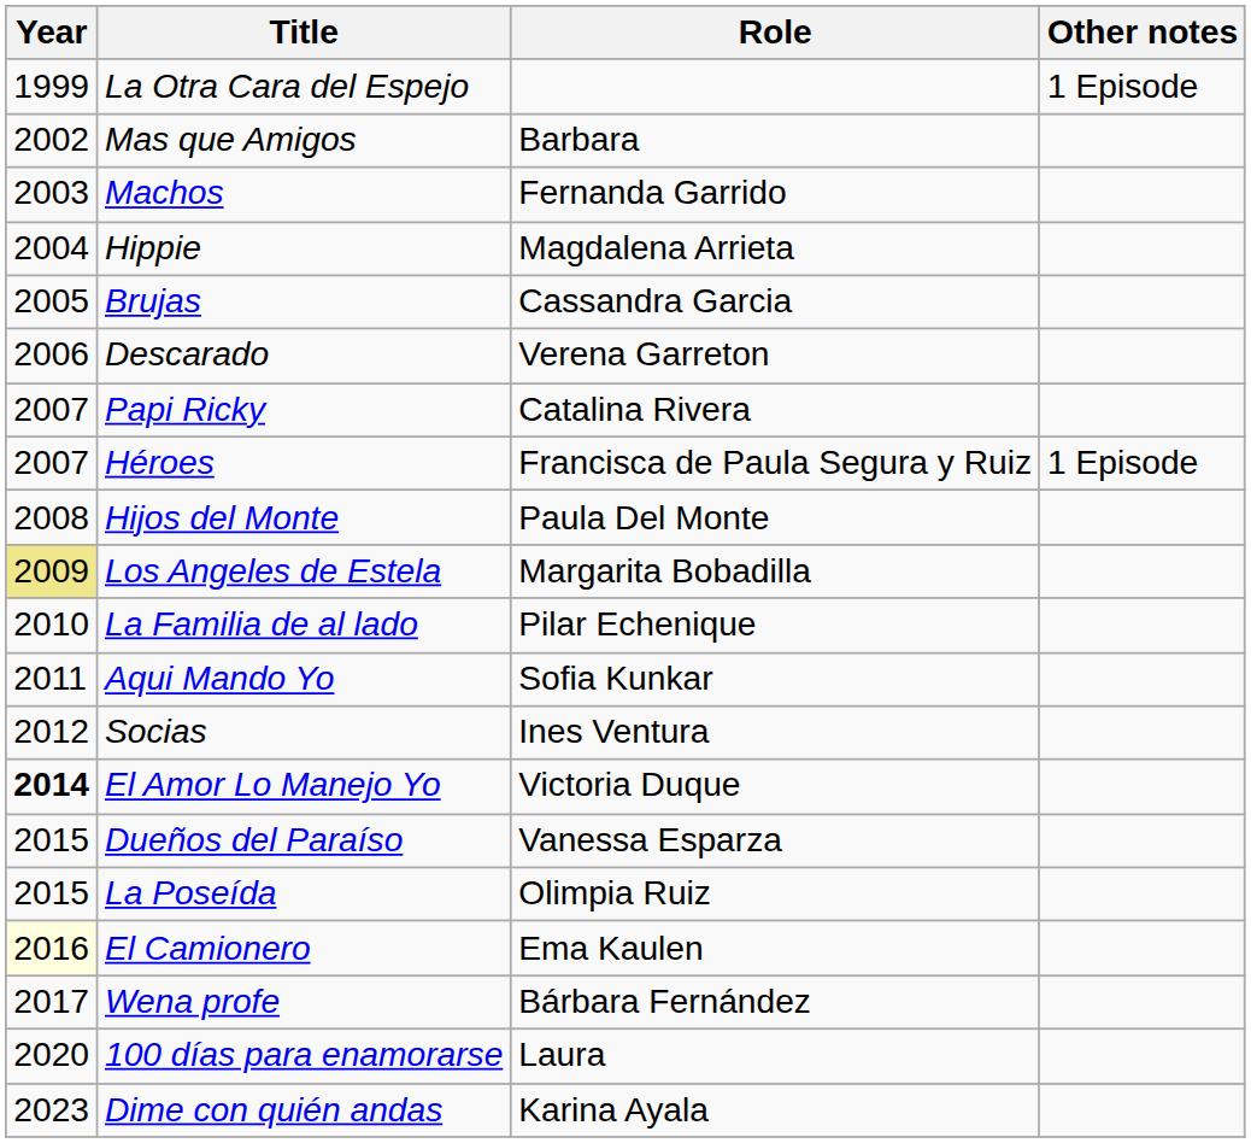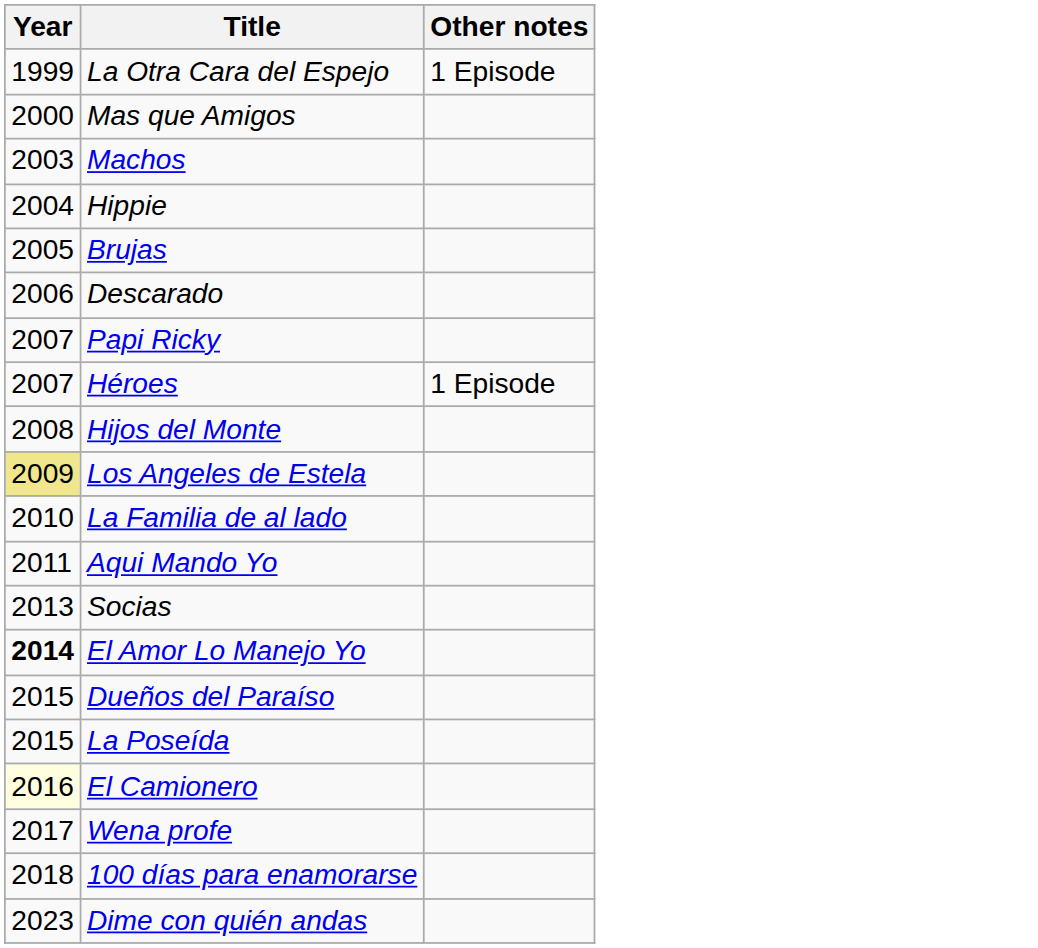- column: Role | Barbara | Fernanda Garrido | Magdalena Arrieta | Cassandra Garcia | Verena Garreton | Catalina Rivera | Francisca de Paula Segura y Ruiz | Paula Del Monte | Margarita Bobadilla | Pilar Echenique | Sofia Kunkar | Ines Ventura | Victoria Duque | Vanessa Esparza | Olimpia Ruiz | Ema Kaulen | Bárbara Fernández | Laura | Karina Ayala
Mas que Amigos | Year: 2002 -> 2000
Socias | Year: 2012 -> 2013
100 días para enamorarse | Year: 2020 -> 2018
